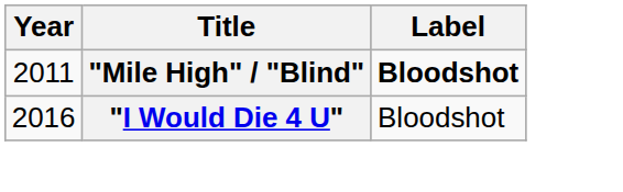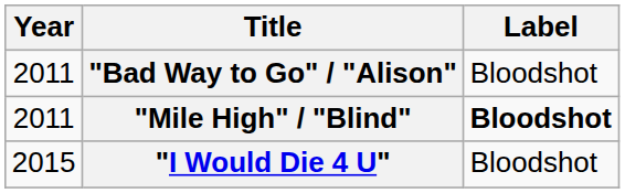+ row: 2011 | "Bad Way to Go" / "Alison" | Bloodshot
"I Would Die 4 U" | Year: 2016 -> 2015
